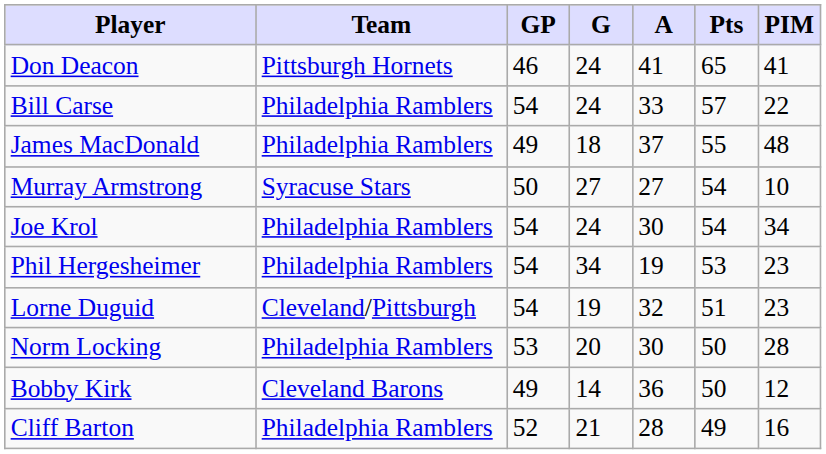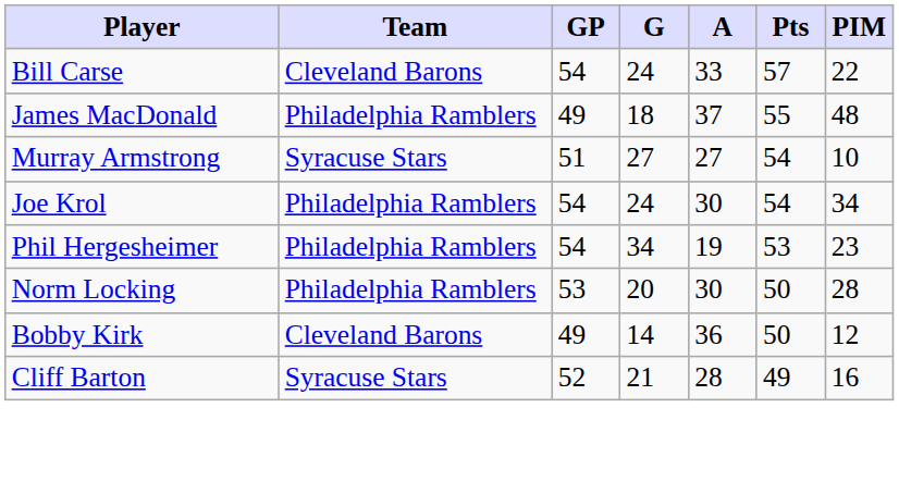- row: Don Deacon | Pittsburgh Hornets | 46 | 24 | 41 | 65 | 41
Bill Carse | Team: Philadelphia Ramblers -> Cleveland Barons
Murray Armstrong | GP: 50 -> 51
- row: Lorne Duguid | Cleveland/Pittsburgh | 54 | 19 | 32 | 51 | 23
Cliff Barton | Team: Philadelphia Ramblers -> Syracuse Stars
